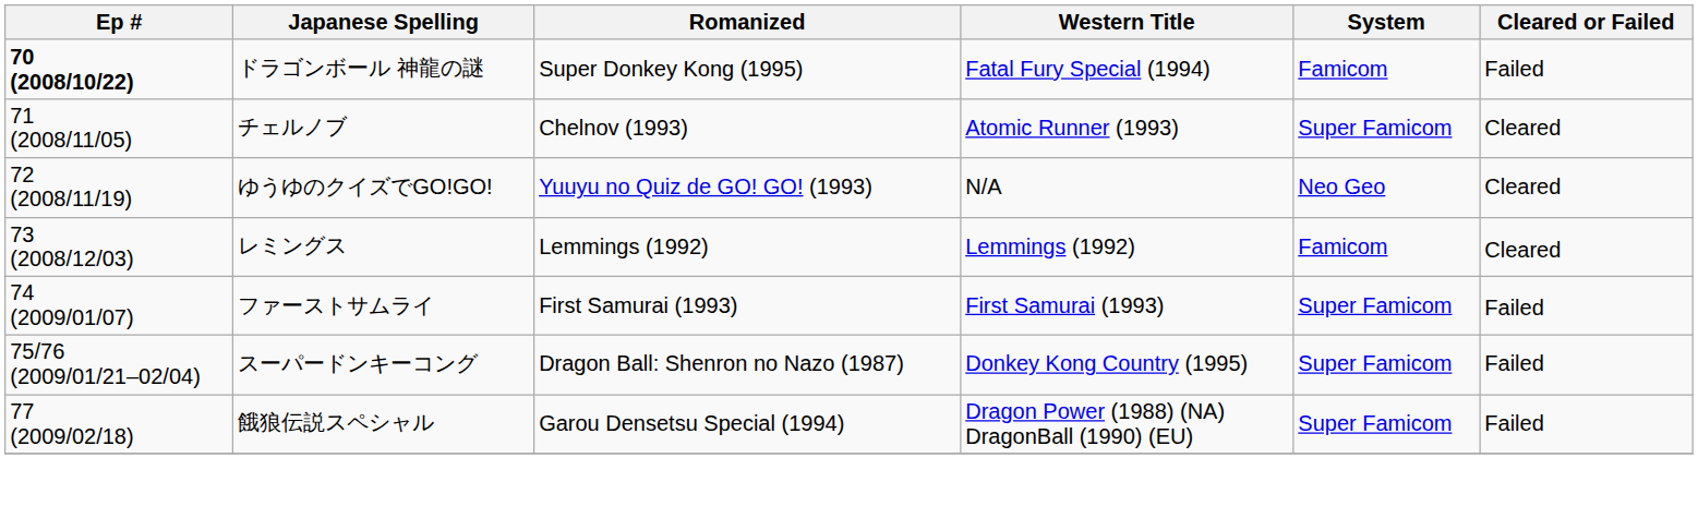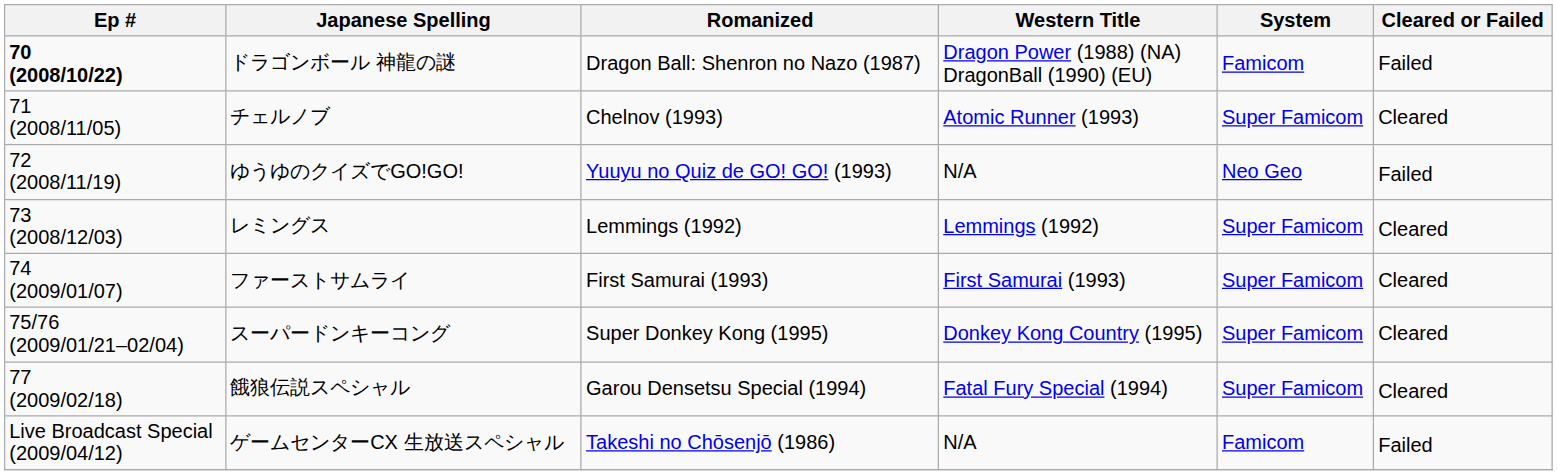ドラゴンボール 神龍の謎 | Romanized: Super Donkey Kong (1995) -> Dragon Ball: Shenron no Nazo (1987)
ドラゴンボール 神龍の謎 | Western Title: Fatal Fury Special (1994) -> Dragon Power (1988) (NA) DragonBall (1990) (EU)
ゆうゆのクイズでGO!GO! | Cleared or Failed: Cleared -> Failed
レミングス | System: Famicom -> Super Famicom
ファーストサムライ | Cleared or Failed: Failed -> Cleared
スーパードンキーコング | Romanized: Dragon Ball: Shenron no Nazo (1987) -> Super Donkey Kong (1995)
スーパードンキーコング | Cleared or Failed: Failed -> Cleared
餓狼伝説スペシャル | Western Title: Dragon Power (1988) (NA) DragonBall (1990) (EU) -> Fatal Fury Special (1994)
餓狼伝説スペシャル | Cleared or Failed: Failed -> Cleared
+ row: Live Broadcast Special (2009/04/12) | ゲームセンターCX 生放送スペシャル | Takeshi no Chōsenjō (1986) | N/A | Famicom | Failed
